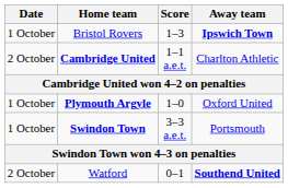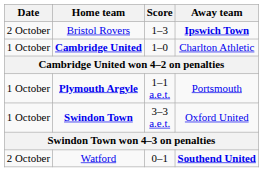Bristol Rovers | Date: 1 October -> 2 October
Cambridge United | Date: 2 October -> 1 October
Cambridge United | Score: 1–1 a.e.t. -> 1–0
Plymouth Argyle | Score: 1–0 -> 1–1 a.e.t.
Plymouth Argyle | Away team: Oxford United -> Portsmouth
Swindon Town | Away team: Portsmouth -> Oxford United
